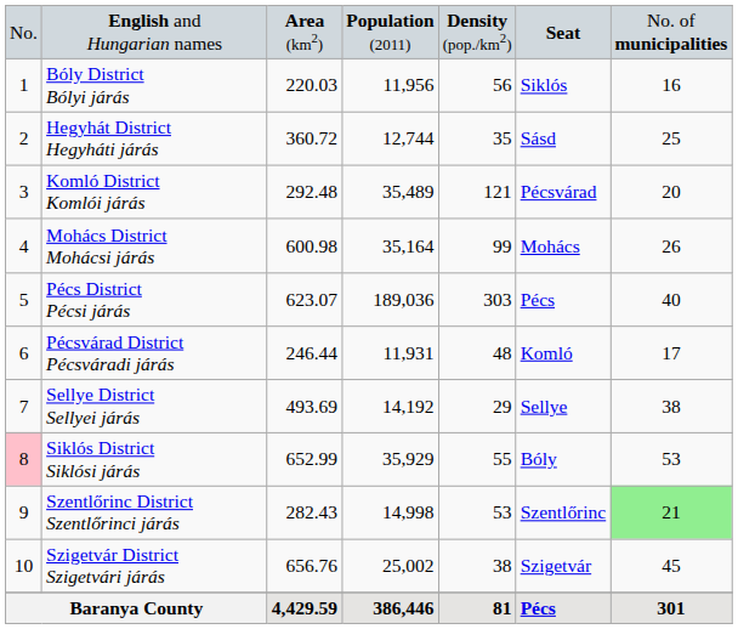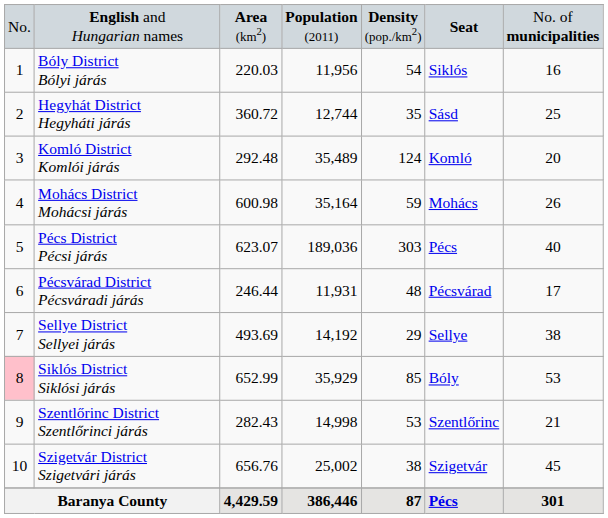Bóly District Bólyi járás | column 5: 56 -> 54
Komló District Komlói járás | column 5: 121 -> 124
Komló District Komlói járás | column 6: Pécsvárad -> Komló
Mohács District Mohácsi járás | column 5: 99 -> 59
Pécsvárad District Pécsváradi járás | column 6: Komló -> Pécsvárad
Siklós District Siklósi járás | column 5: 55 -> 85
Szentlőrinc District Szentlőrinci járás | column 7: lightgreen background -> no background
Baranya County | column 5: 81 -> 87
